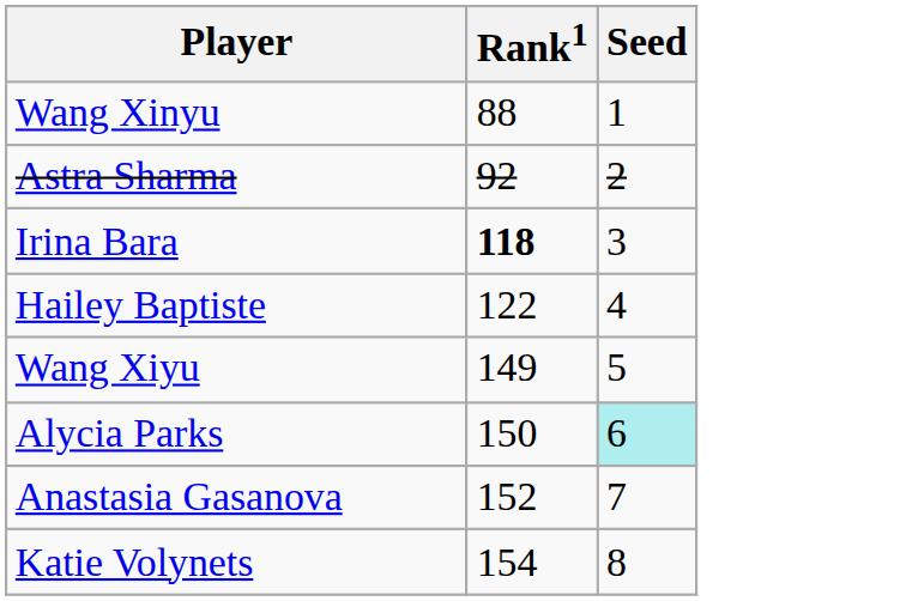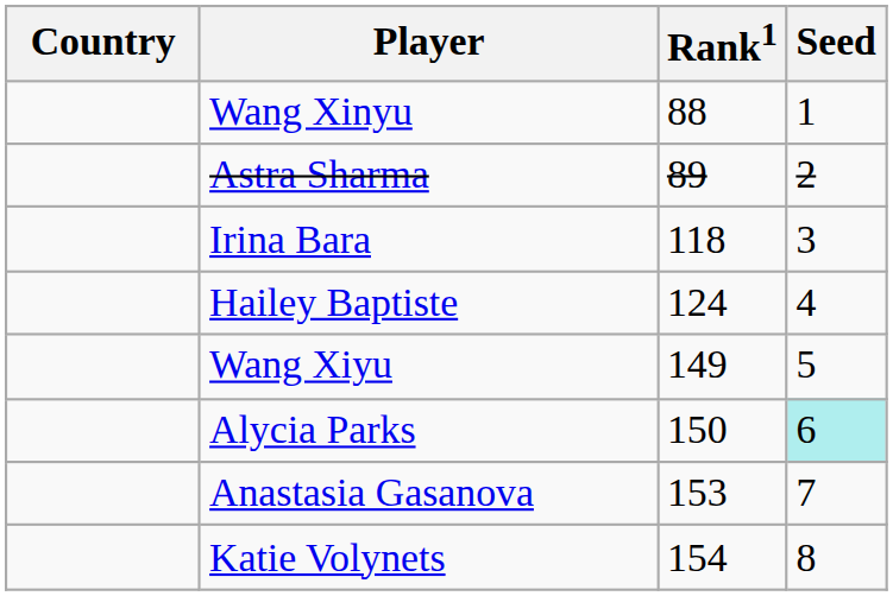+ column: Country
Astra Sharma | Rank1: 92 -> 89
Irina Bara | Rank1: bold -> normal
Hailey Baptiste | Rank1: 122 -> 124
Anastasia Gasanova | Rank1: 152 -> 153
